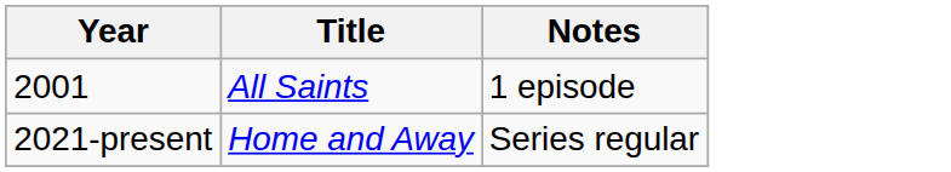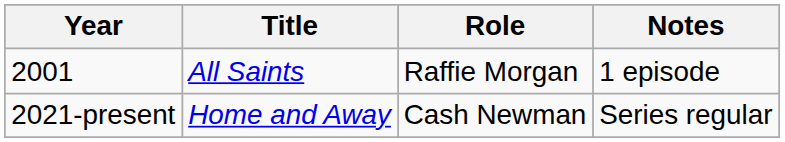+ column: Role | Raffie Morgan | Cash Newman
